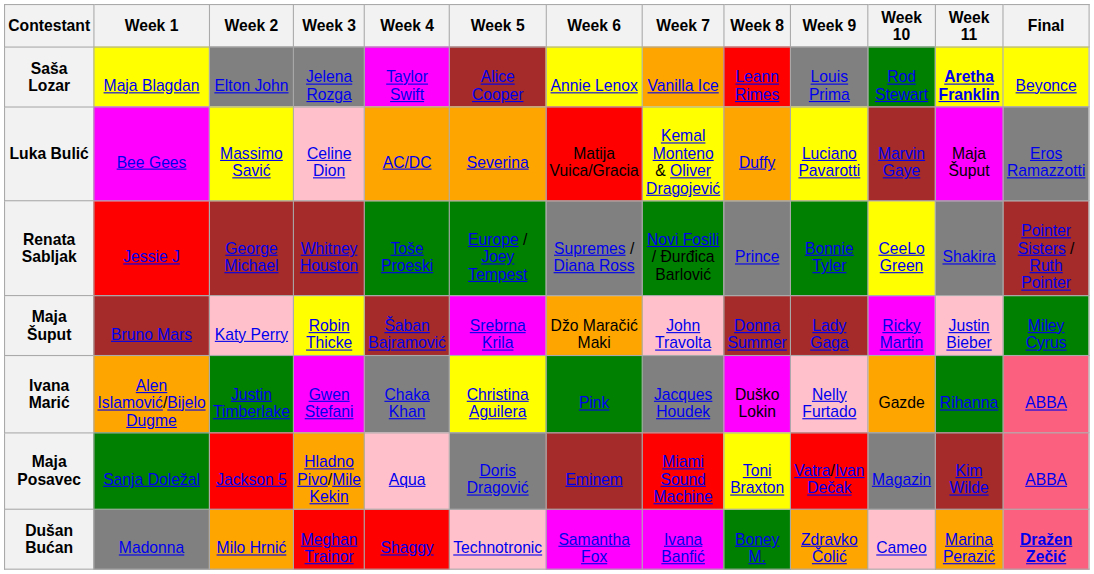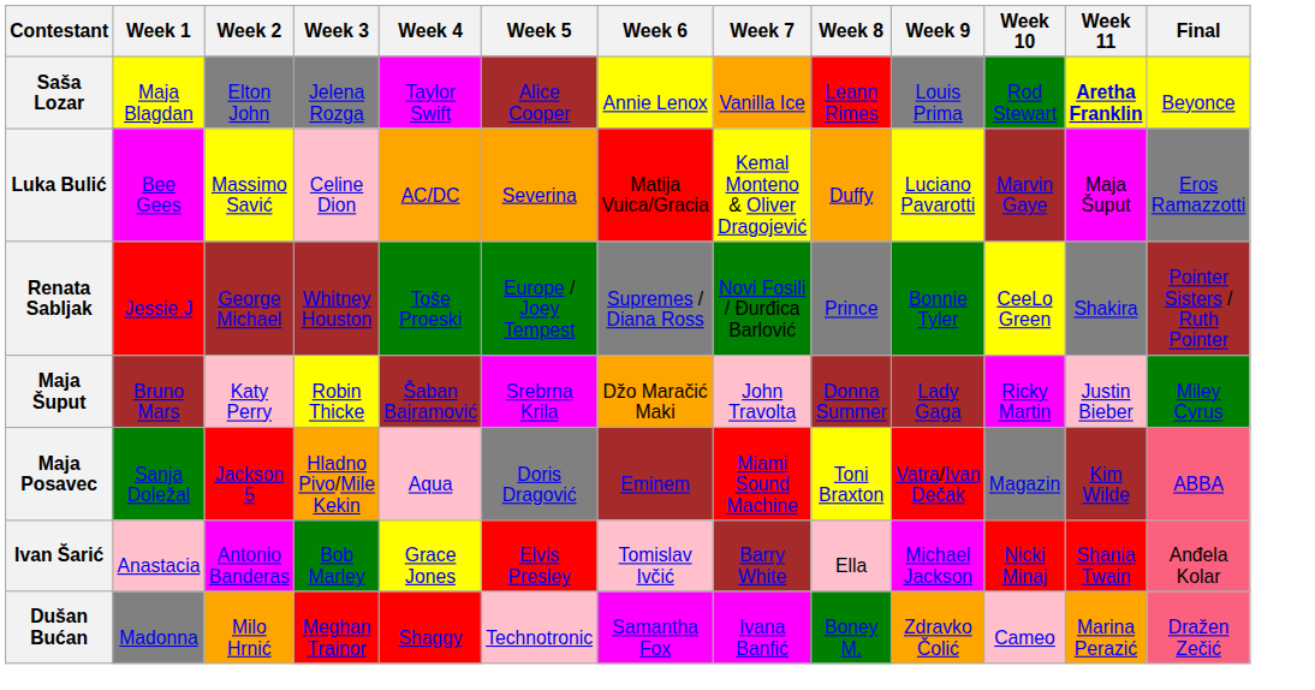- row: Ivana Marić | Alen Islamović/Bijelo Dugme | Justin Timberlake | Gwen Stefani | Chaka Khan | Christina Aguilera | Pink | Jacques Houdek | Duško Lokin | Nelly Furtado | Gazde | Rihanna | ABBA
+ row: Ivan Šarić | Anastacia | Antonio Banderas | Bob Marley | Grace Jones | Elvis Presley | Tomislav Ivčić | Barry White | Ella | Michael Jackson | Nicki Minaj | Shania Twain | Anđela Kolar
Dušan Bućan | Final: bold -> normal
